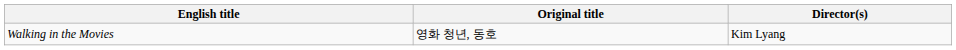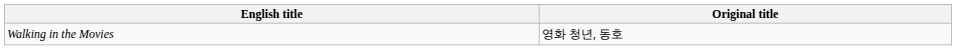- column: Director(s) | Kim Lyang
